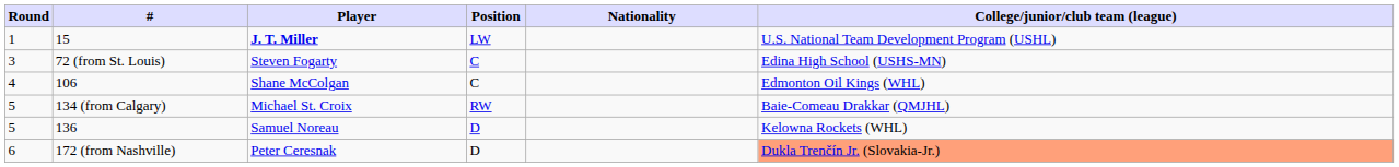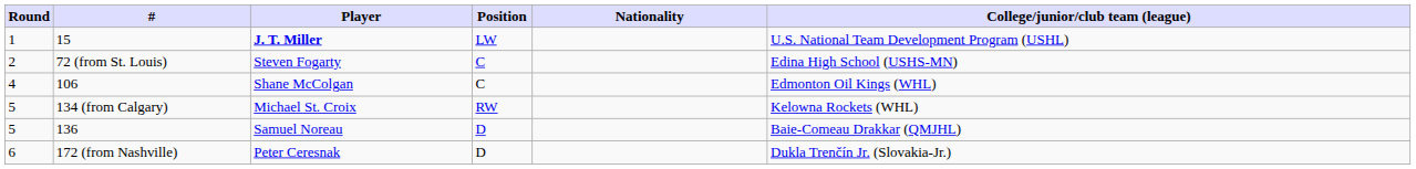72 (from St. Louis) | Round: 3 -> 2
134 (from Calgary) | College/junior/club team (league): Baie-Comeau Drakkar (QMJHL) -> Kelowna Rockets (WHL)
136 | College/junior/club team (league): Kelowna Rockets (WHL) -> Baie-Comeau Drakkar (QMJHL)
172 (from Nashville) | College/junior/club team (league): lightsalmon background -> no background
